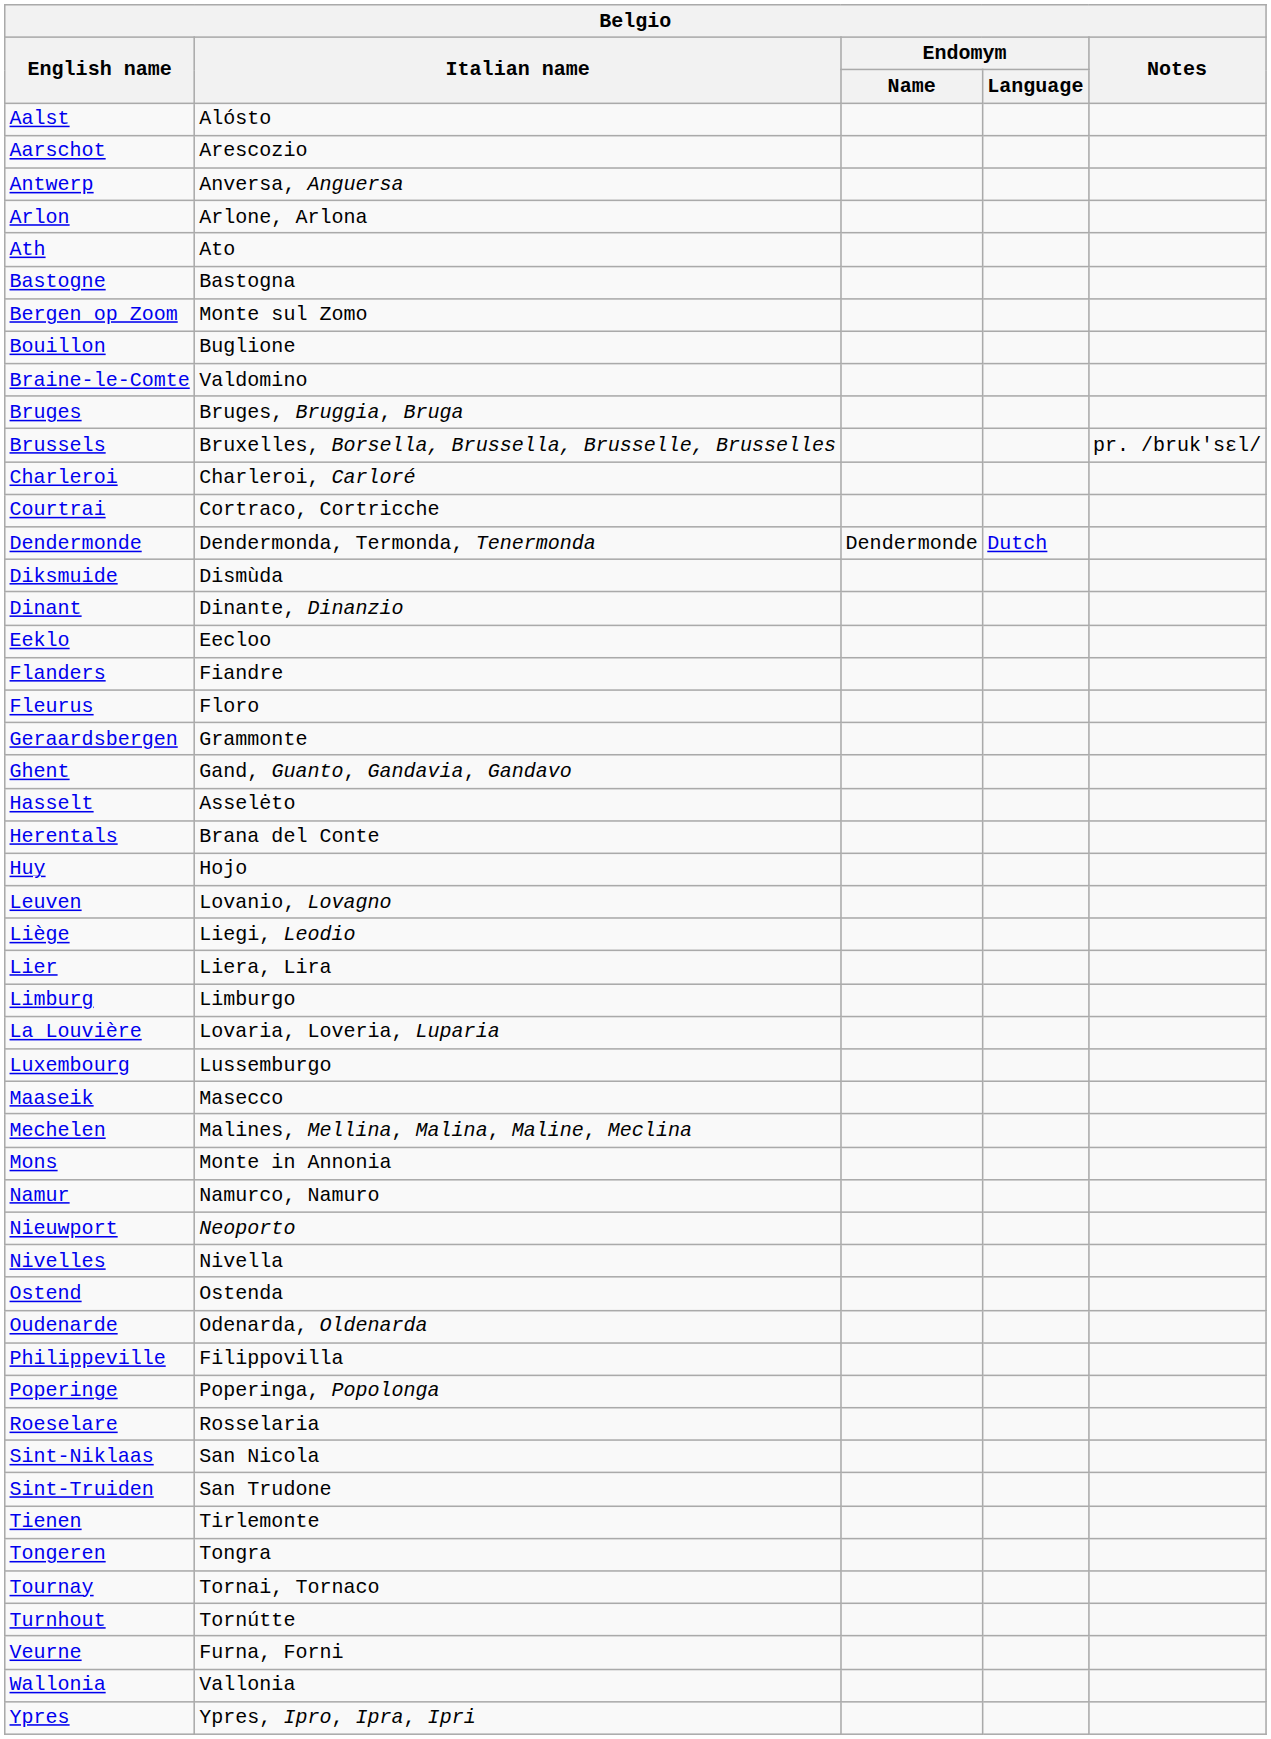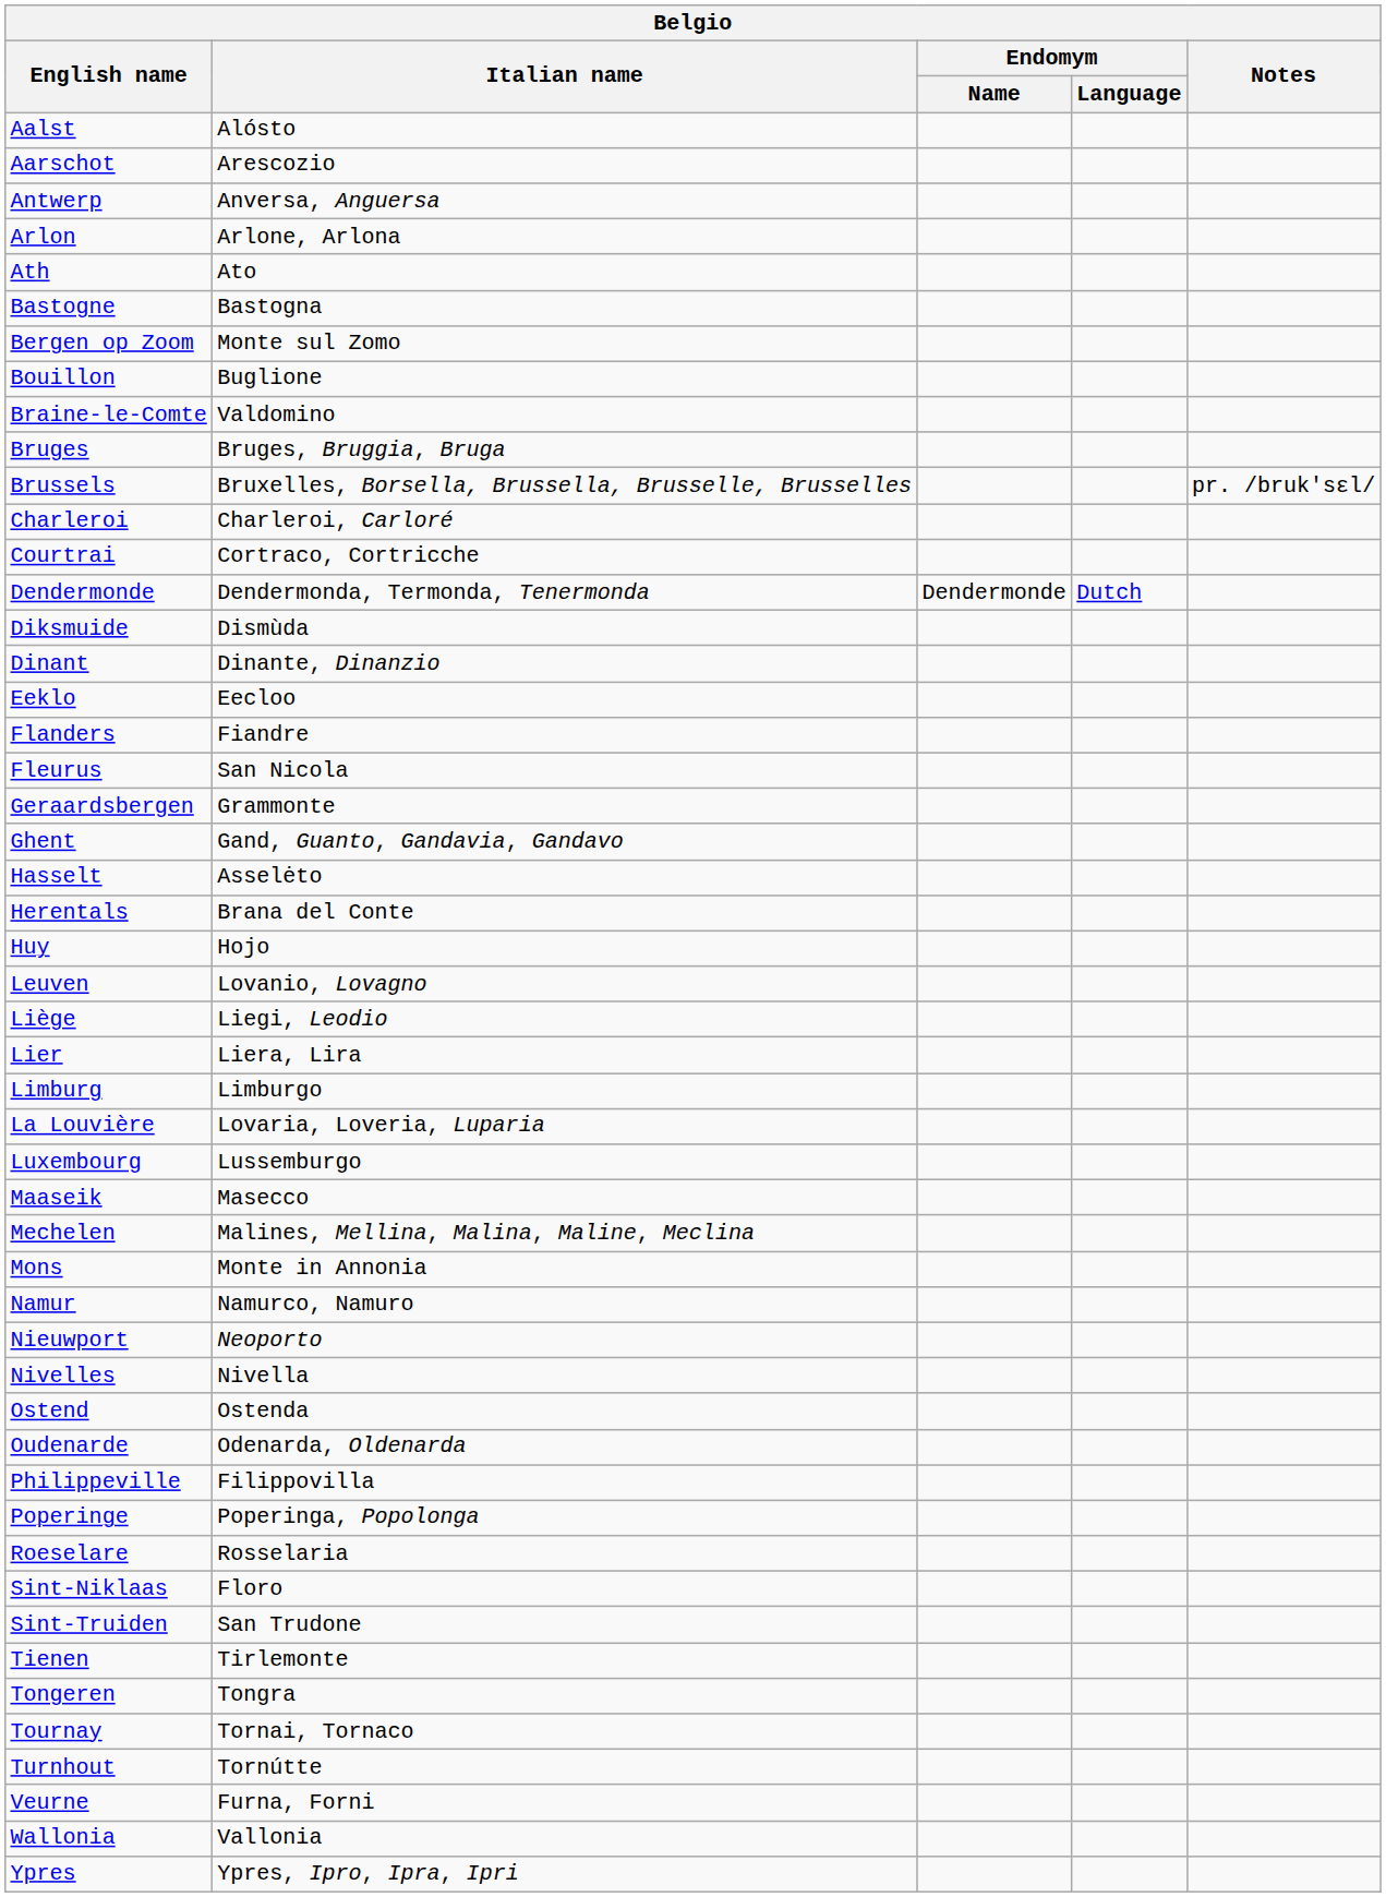Fleurus | Italian name: Floro -> San Nicola
Sint-Niklaas | Italian name: San Nicola -> Floro
